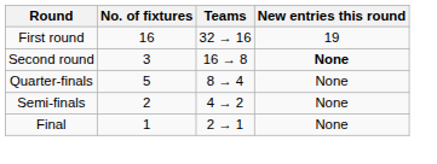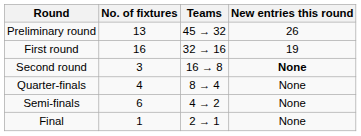+ row: Preliminary round | 13 | 45 → 32 | 26
Quarter-finals | No. of fixtures: 5 -> 4
Semi-finals | No. of fixtures: 2 -> 6
